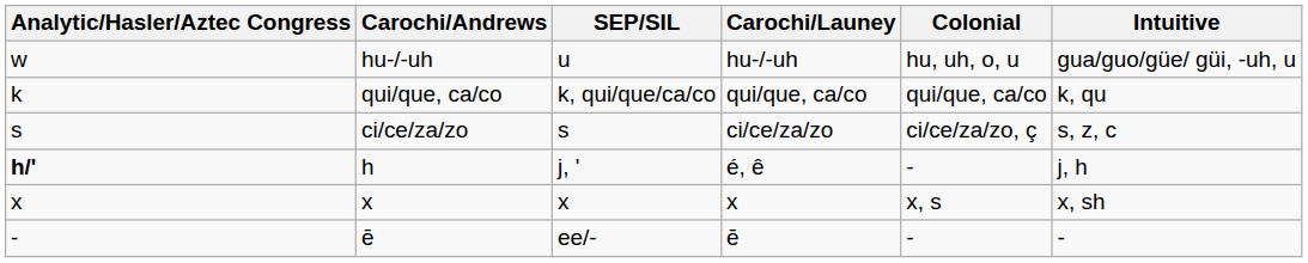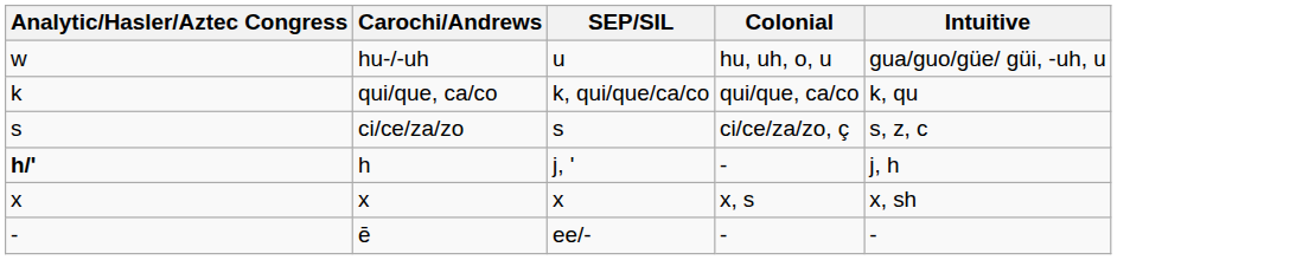- column: Carochi/Launey | hu-/-uh | qui/que, ca/co | ci/ce/za/zo | é, ê | x | ē
